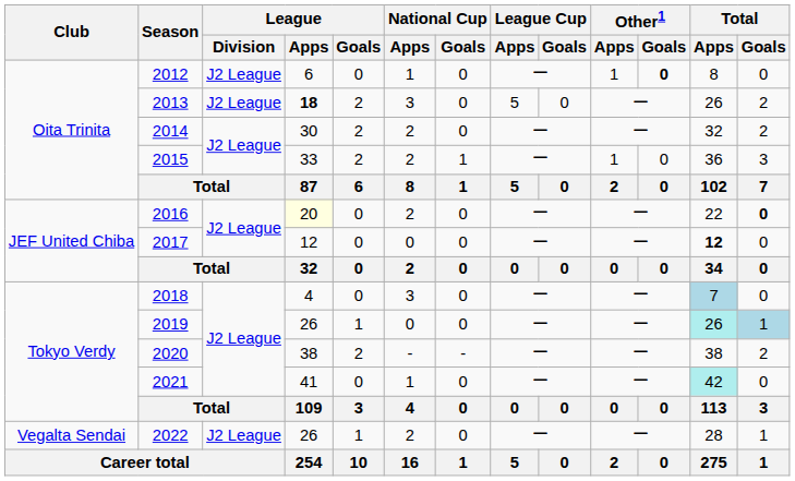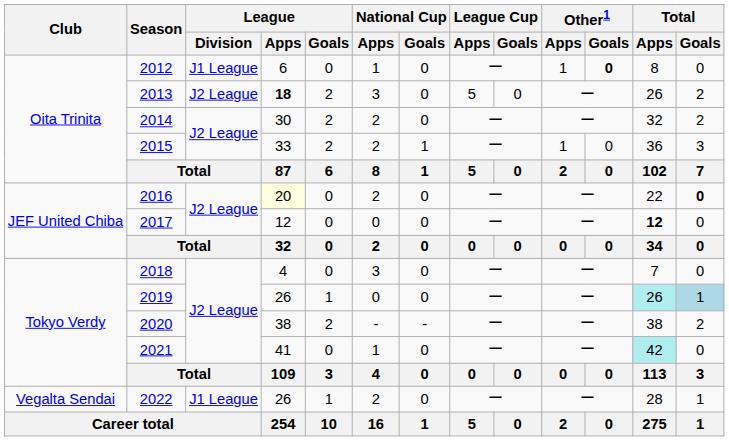2012 | League / Division: J2 League -> J1 League
2018 | Total / Apps: lightblue background -> no background
2022 | League / Division: J2 League -> J1 League
